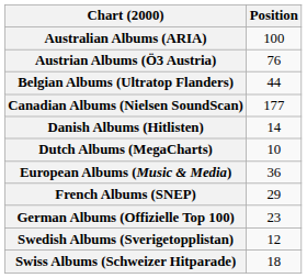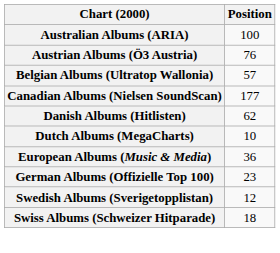- row: Belgian Albums (Ultratop Flanders) | 44
+ row: Belgian Albums (Ultratop Wallonia) | 57
Danish Albums (Hitlisten) | Position: 14 -> 62
- row: French Albums (SNEP) | 29
